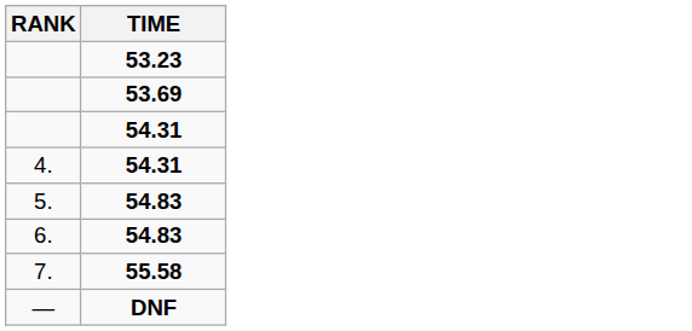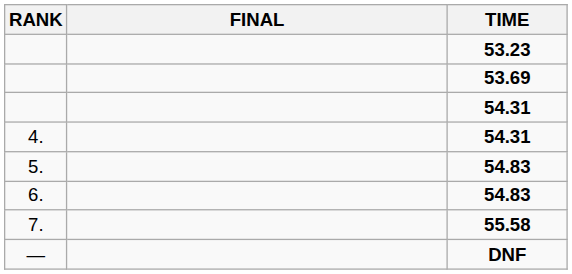+ column: FINAL
